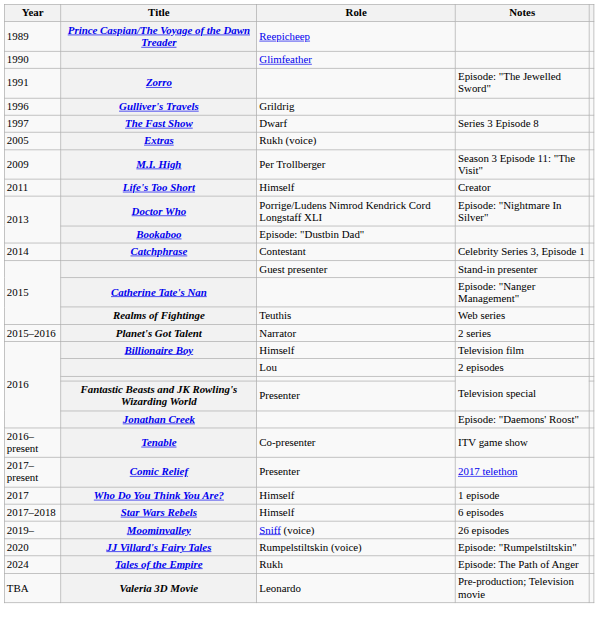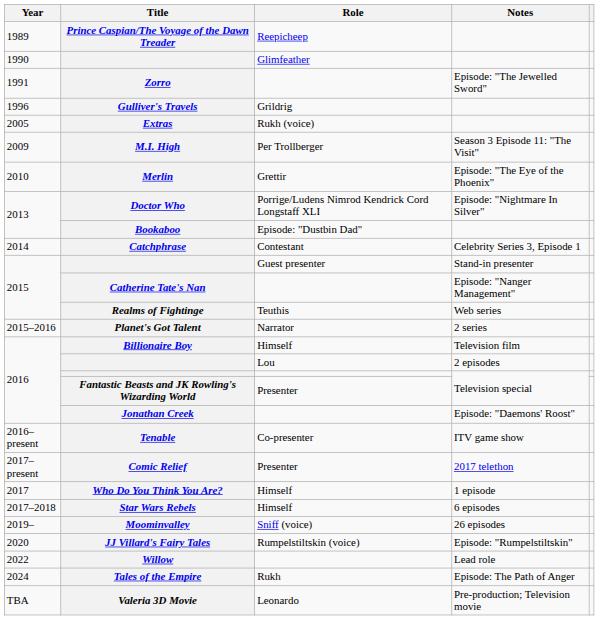- row: 1997 | The Fast Show | Dwarf | Series 3 Episode 8
+ row: 2010 | Merlin | Grettir | Episode: "The Eye of the Phoenix"
- row: 2011 | Life's Too Short | Himself | Creator
+ row: 2022 | Willow | Lead role
